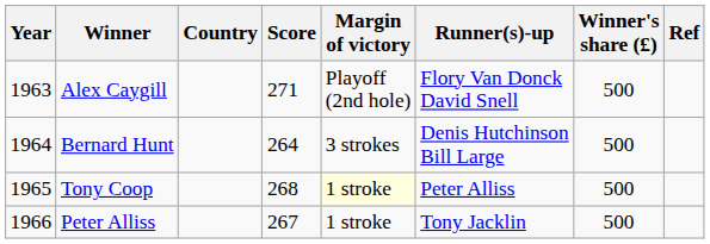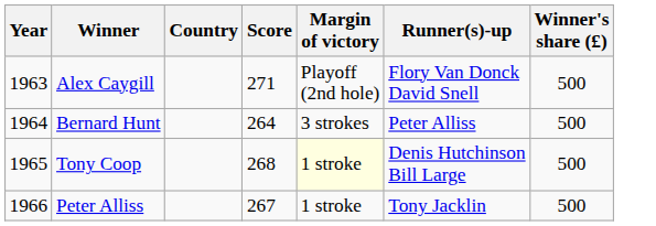- column: Ref
Bernard Hunt | Runner(s)-up: Denis Hutchinson Bill Large -> Peter Alliss
Tony Coop | Runner(s)-up: Peter Alliss -> Denis Hutchinson Bill Large
